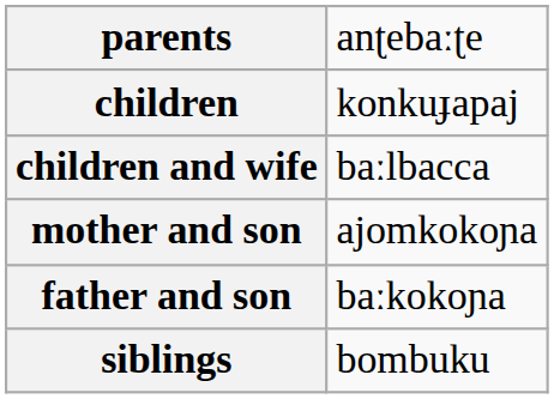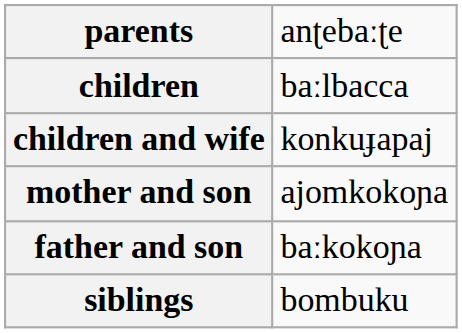children | column 2: konkuɟapaj -> baːlbacca
children and wife | column 2: baːlbacca -> konkuɟapaj
